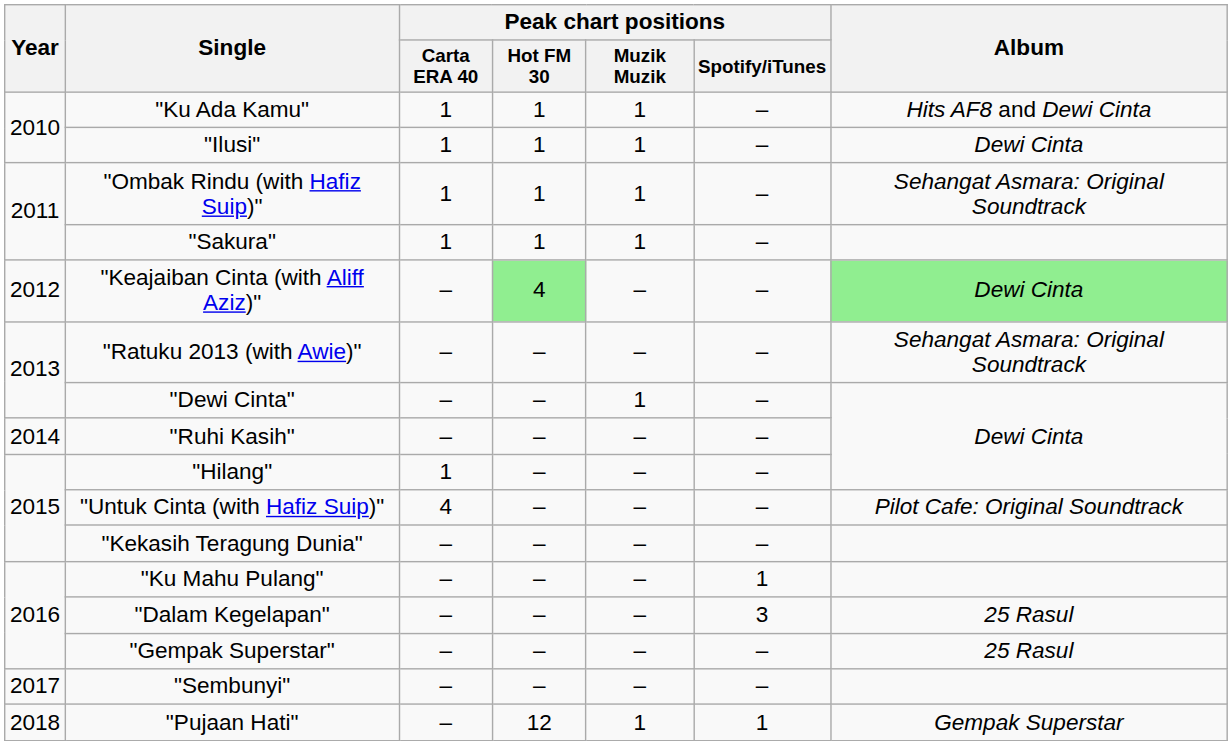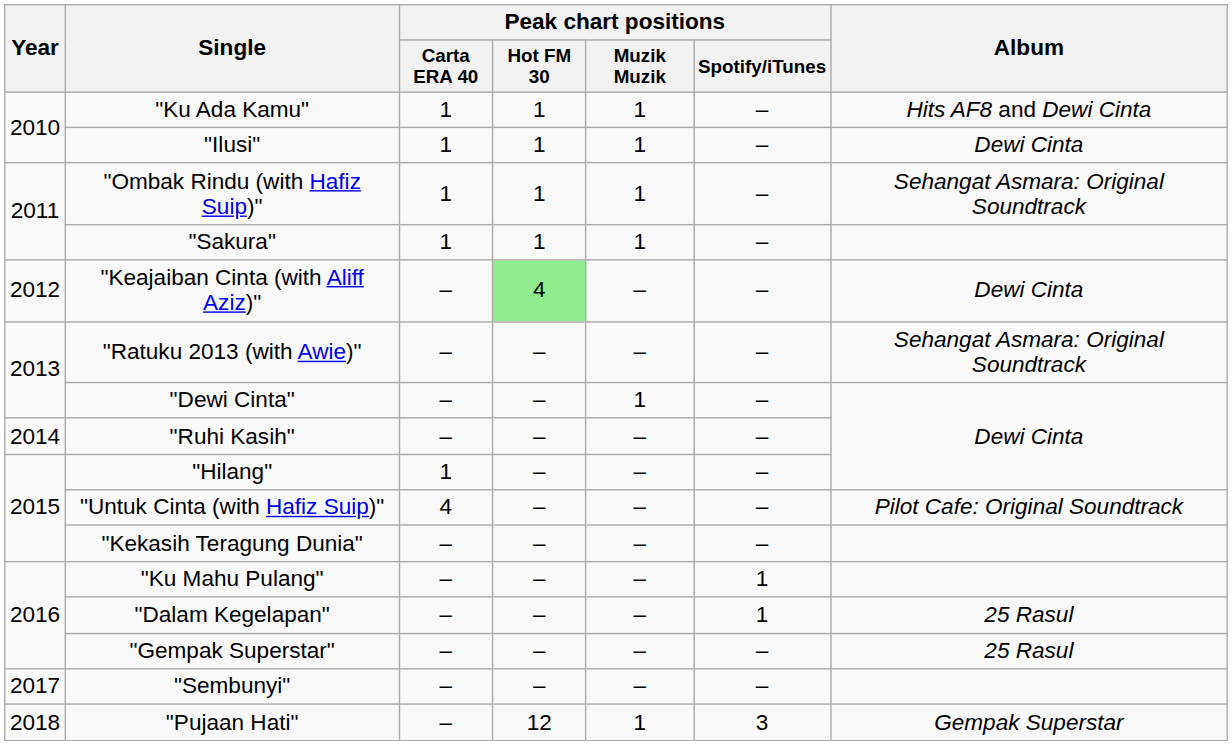"Keajaiban Cinta (with Aliff Aziz)" | Album: lightgreen background -> no background
"Dalam Kegelapan" | Peak chart positions / Spotify/iTunes: 3 -> 1
"Pujaan Hati" | Peak chart positions / Spotify/iTunes: 1 -> 3
